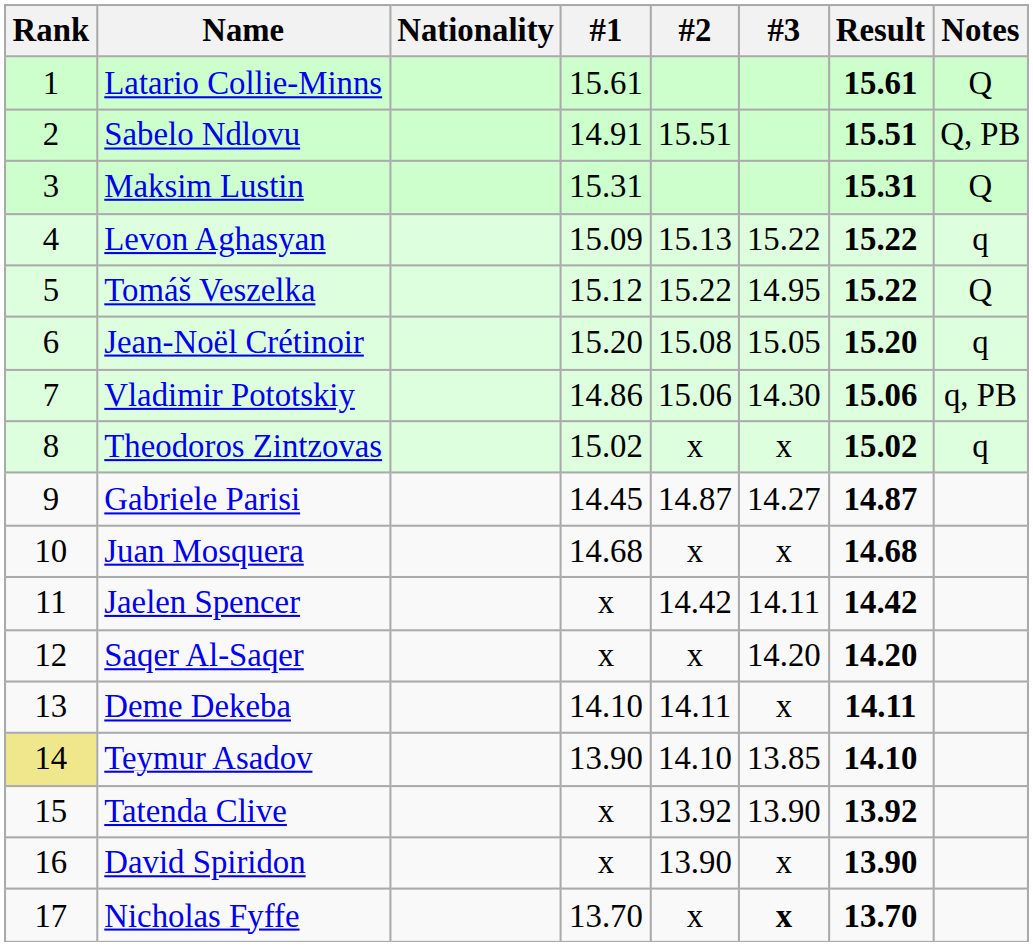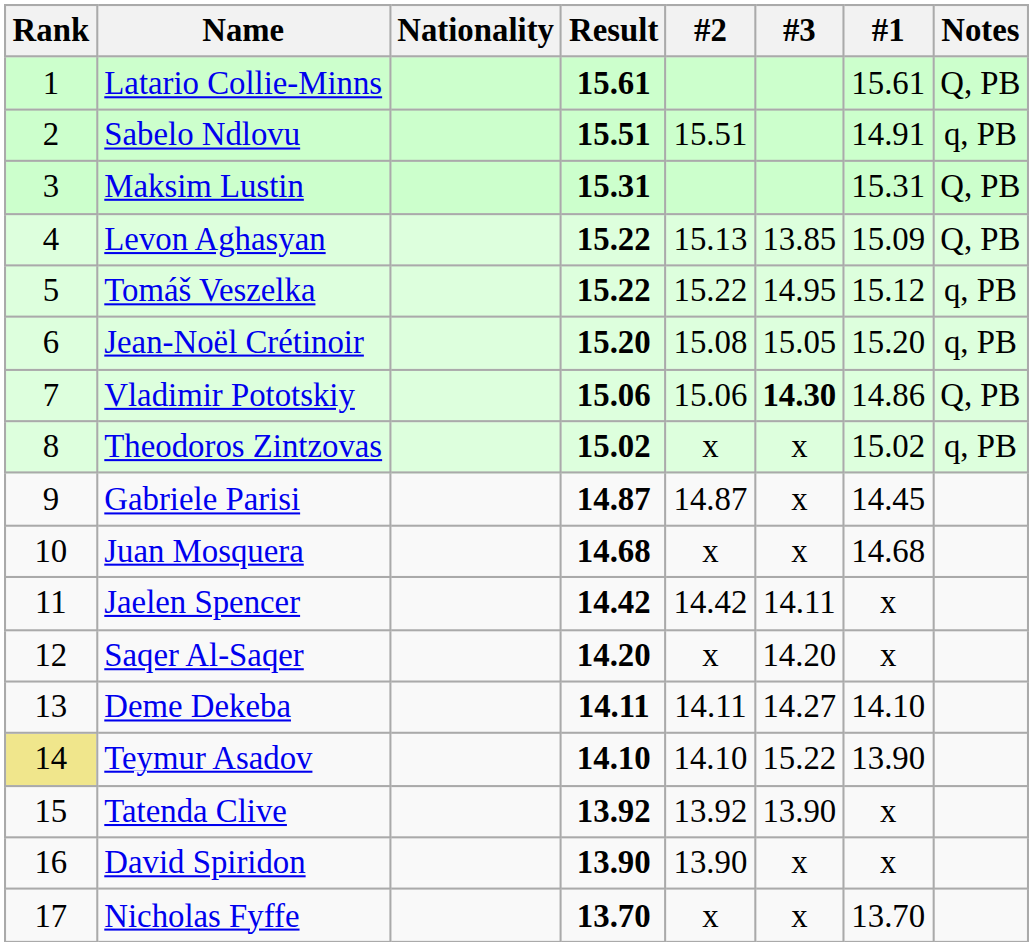columns swapped: #1 <-> Result
Latario Collie-Minns | Notes: Q -> Q, PB
Sabelo Ndlovu | Notes: Q, PB -> q, PB
Maksim Lustin | Notes: Q -> Q, PB
Levon Aghasyan | #3: 15.22 -> 13.85
Levon Aghasyan | Notes: q -> Q, PB
Tomáš Veszelka | Notes: Q -> q, PB
Jean-Noël Crétinoir | Notes: q -> q, PB
Vladimir Pototskiy | #3: normal -> bold
Vladimir Pototskiy | Notes: q, PB -> Q, PB
Theodoros Zintzovas | Notes: q -> q, PB
Gabriele Parisi | #3: 14.27 -> x
Deme Dekeba | #3: x -> 14.27
Teymur Asadov | #3: 13.85 -> 15.22
Nicholas Fyffe | #3: bold -> normal
